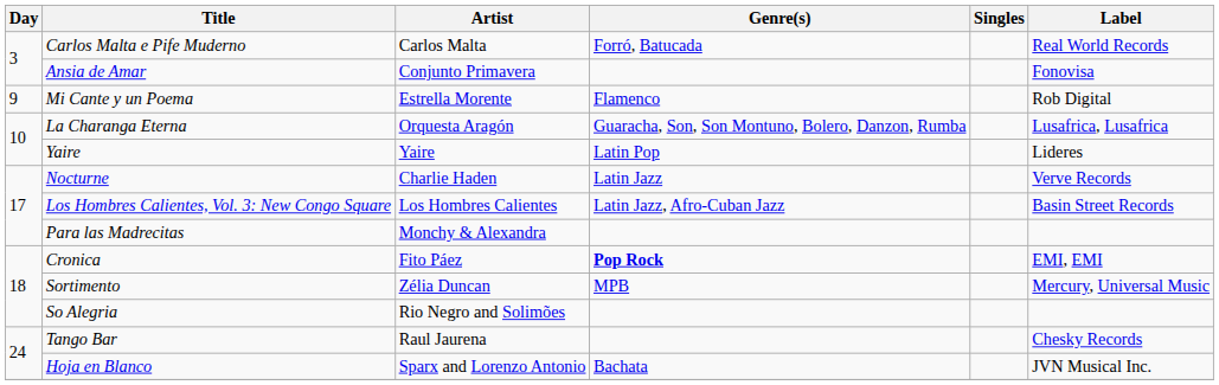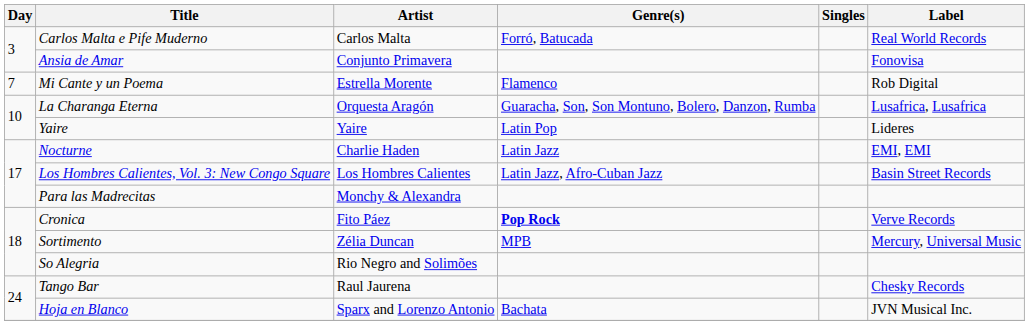Mi Cante y un Poema | Day: 9 -> 7
Nocturne | Label: Verve Records -> EMI, EMI
Cronica | Label: EMI, EMI -> Verve Records
